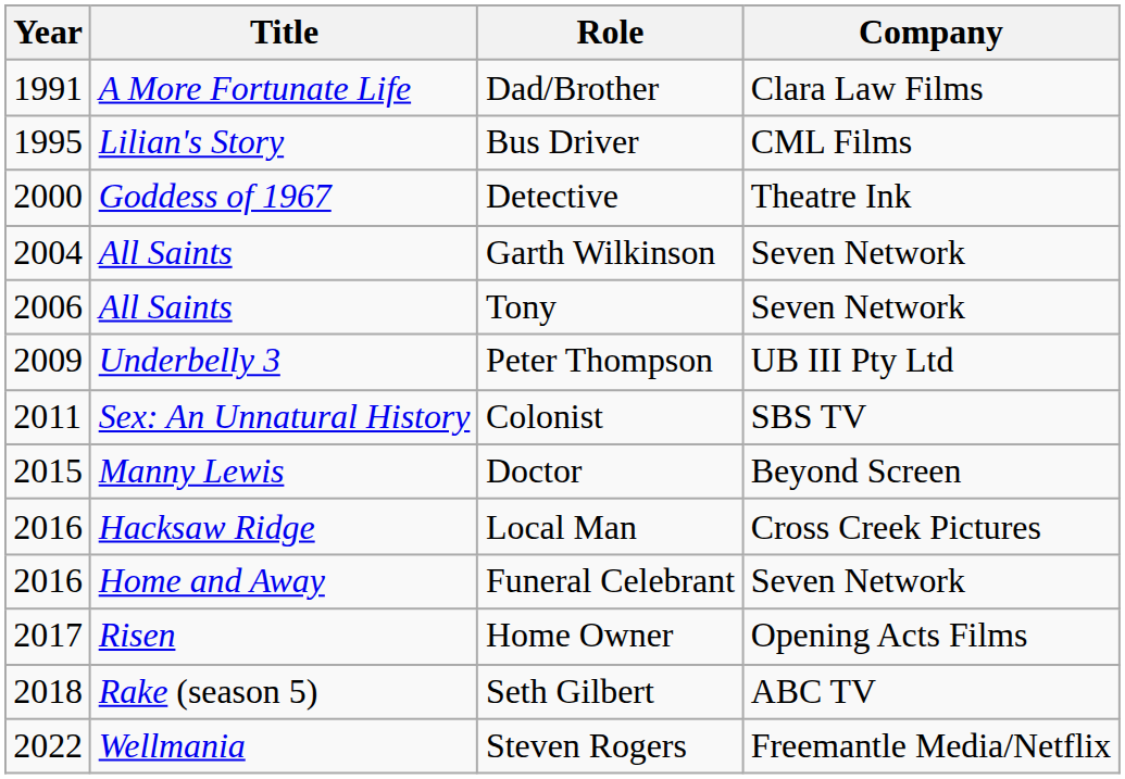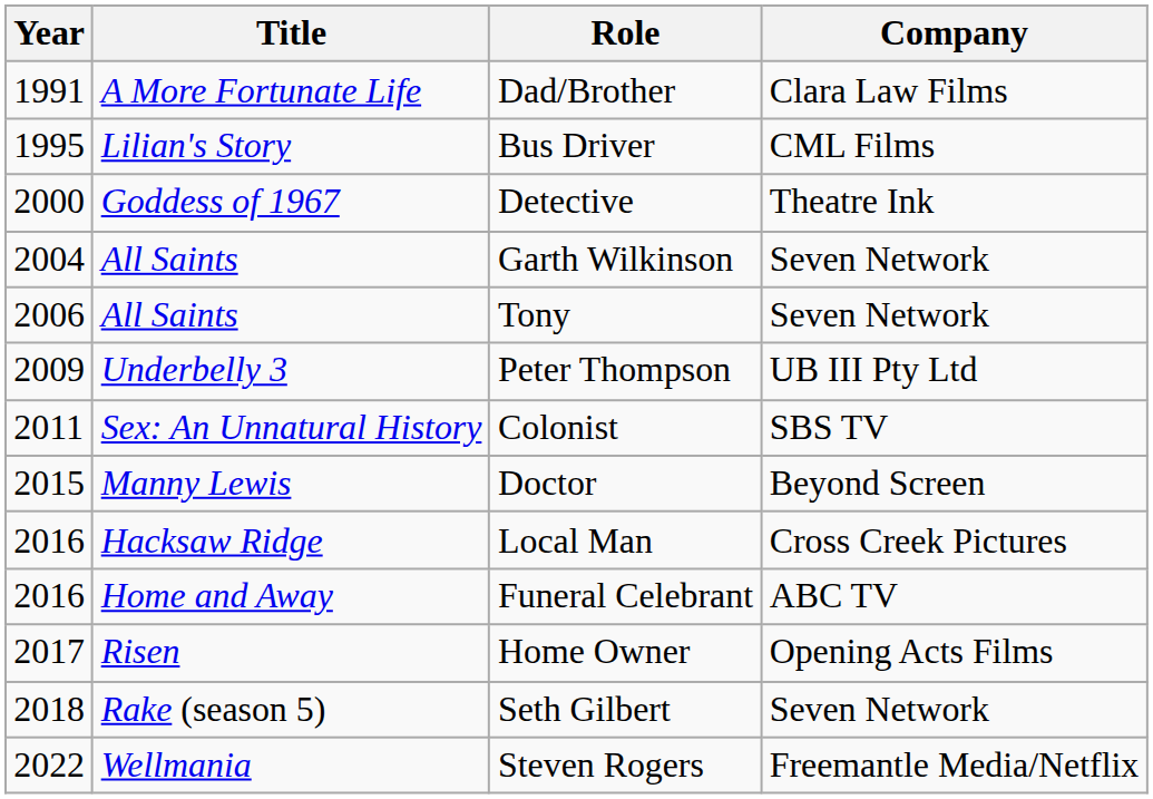Funeral Celebrant | Company: Seven Network -> ABC TV
Seth Gilbert | Company: ABC TV -> Seven Network
